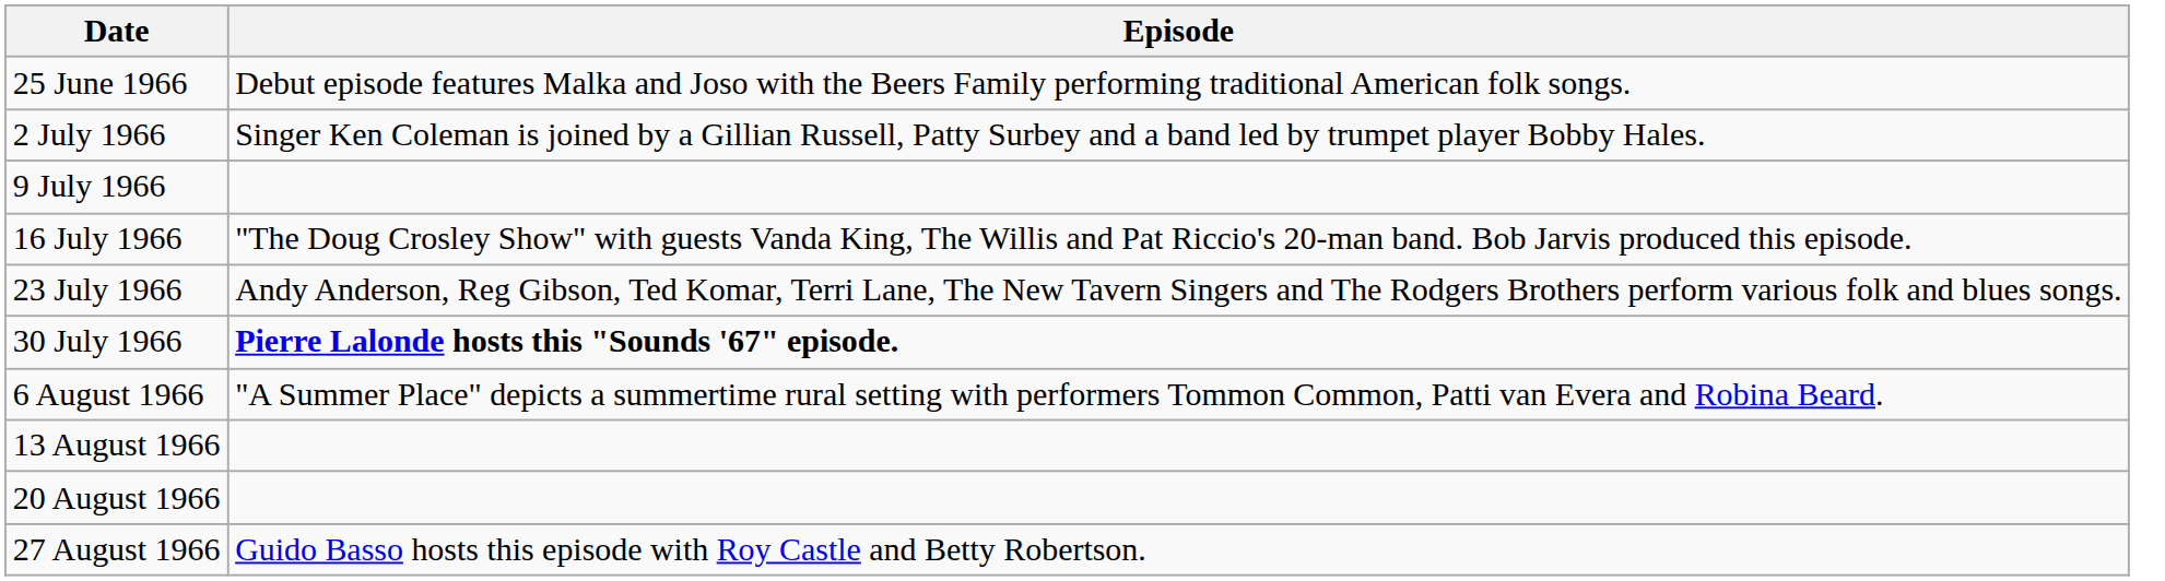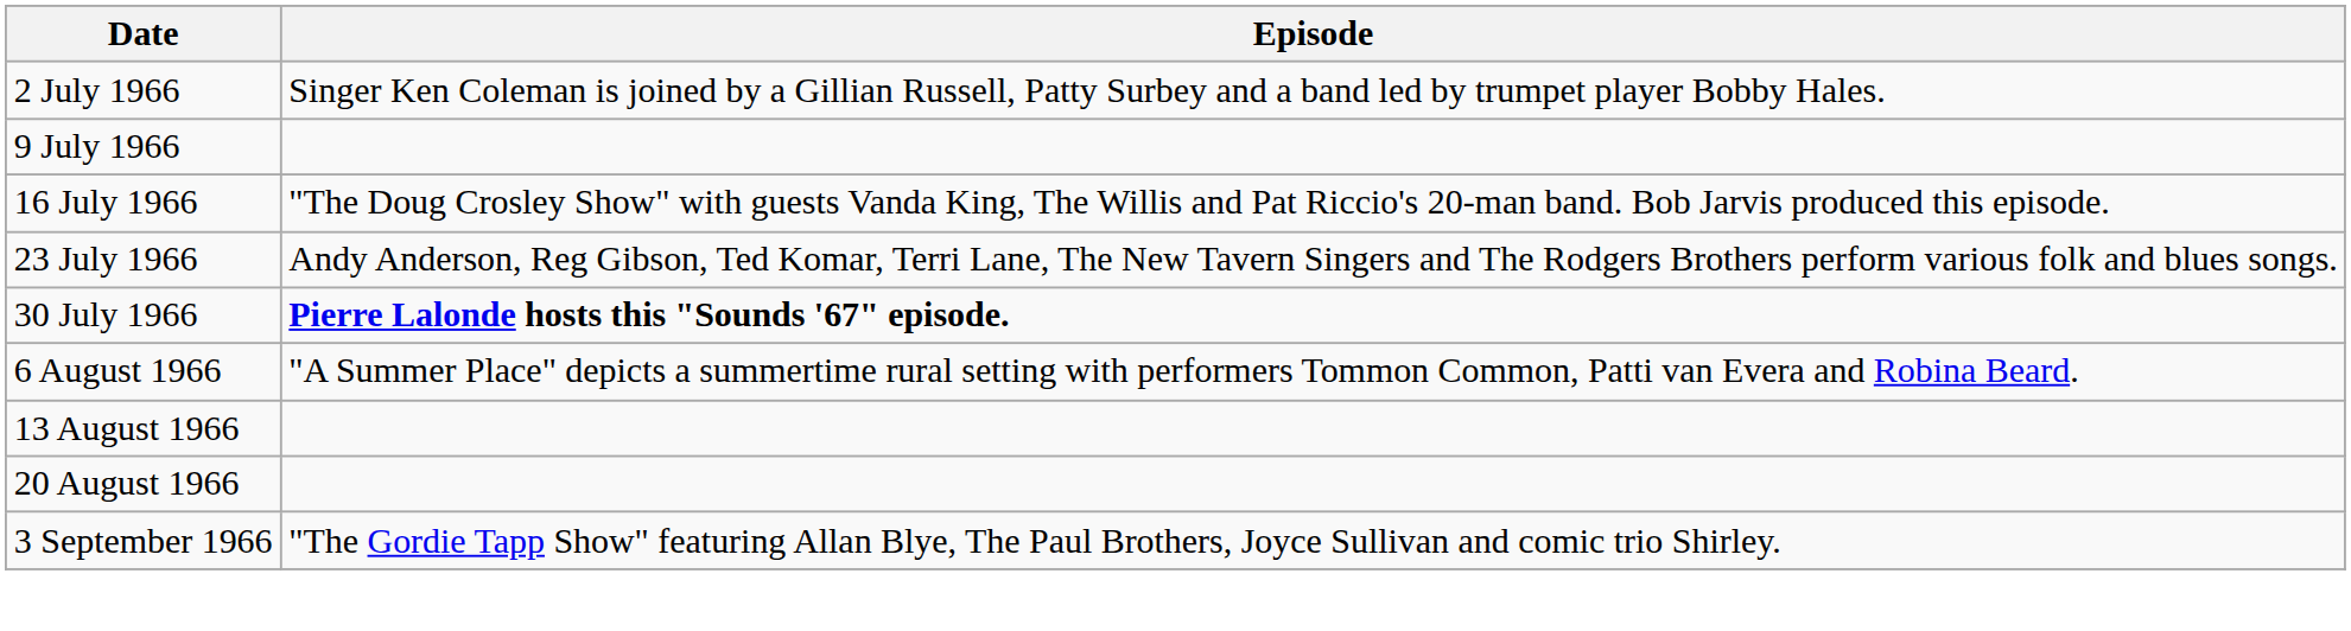- row: 25 June 1966 | Debut episode features Malka and Joso with the Beers Family performing traditional American folk songs.
- row: 27 August 1966 | Guido Basso hosts this episode with Roy Castle and Betty Robertson.
+ row: 3 September 1966 | "The Gordie Tapp Show" featuring Allan Blye, The Paul Brothers, Joyce Sullivan and comic trio Shirley.
